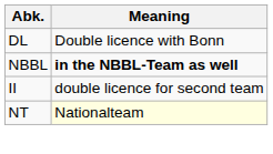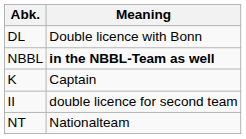+ row: K | Captain
NT | Meaning: lightyellow background -> no background
